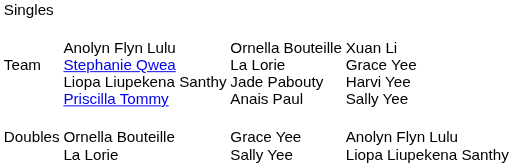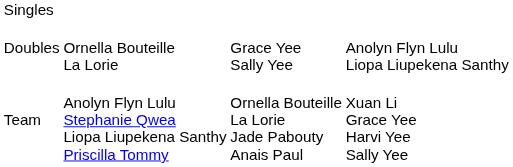rows swapped: Doubles <-> Team
